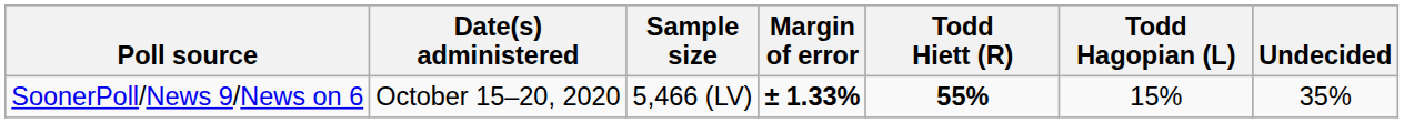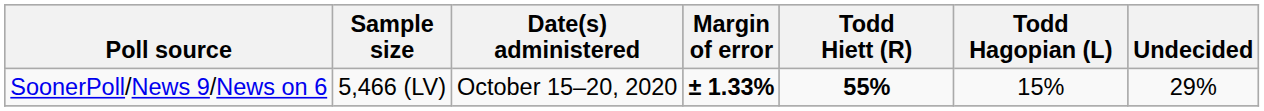columns swapped: Date(s) administered <-> Sample size
SoonerPoll/News 9/News on 6 | Undecided: 35% -> 29%
